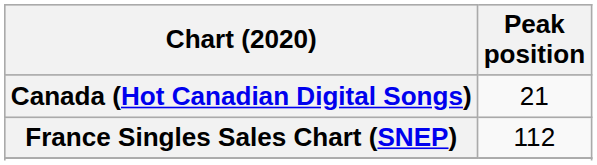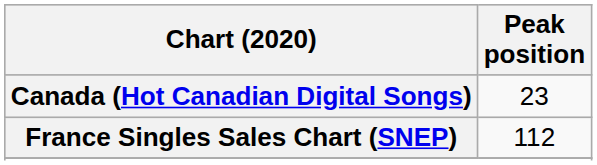Canada (Hot Canadian Digital Songs) | Peak position: 21 -> 23
